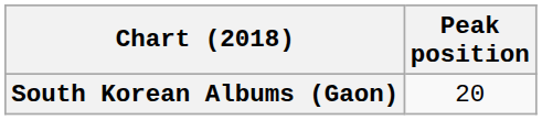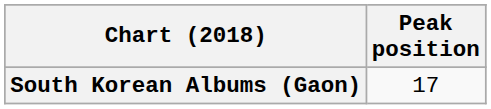South Korean Albums (Gaon) | Peak position: 20 -> 17
